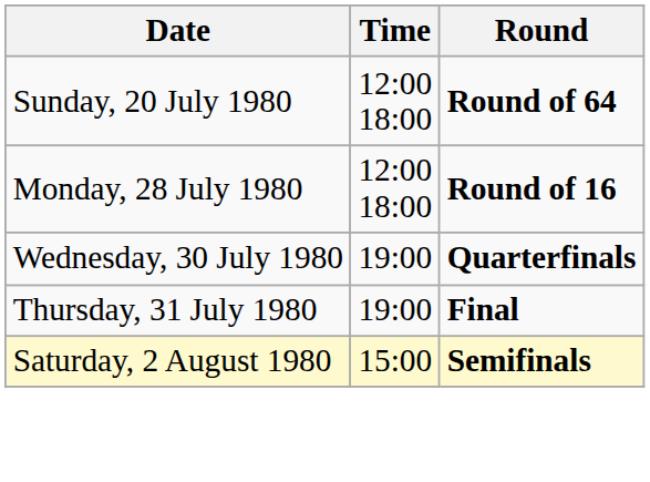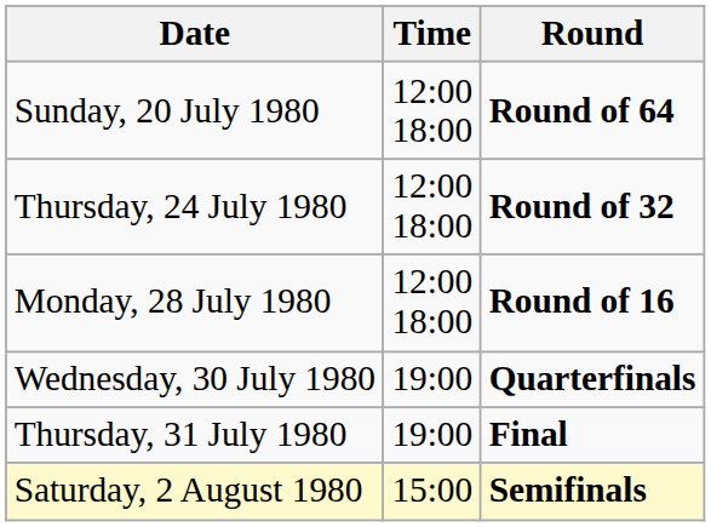+ row: Thursday, 24 July 1980 | 12:00 18:00 | Round of 32
